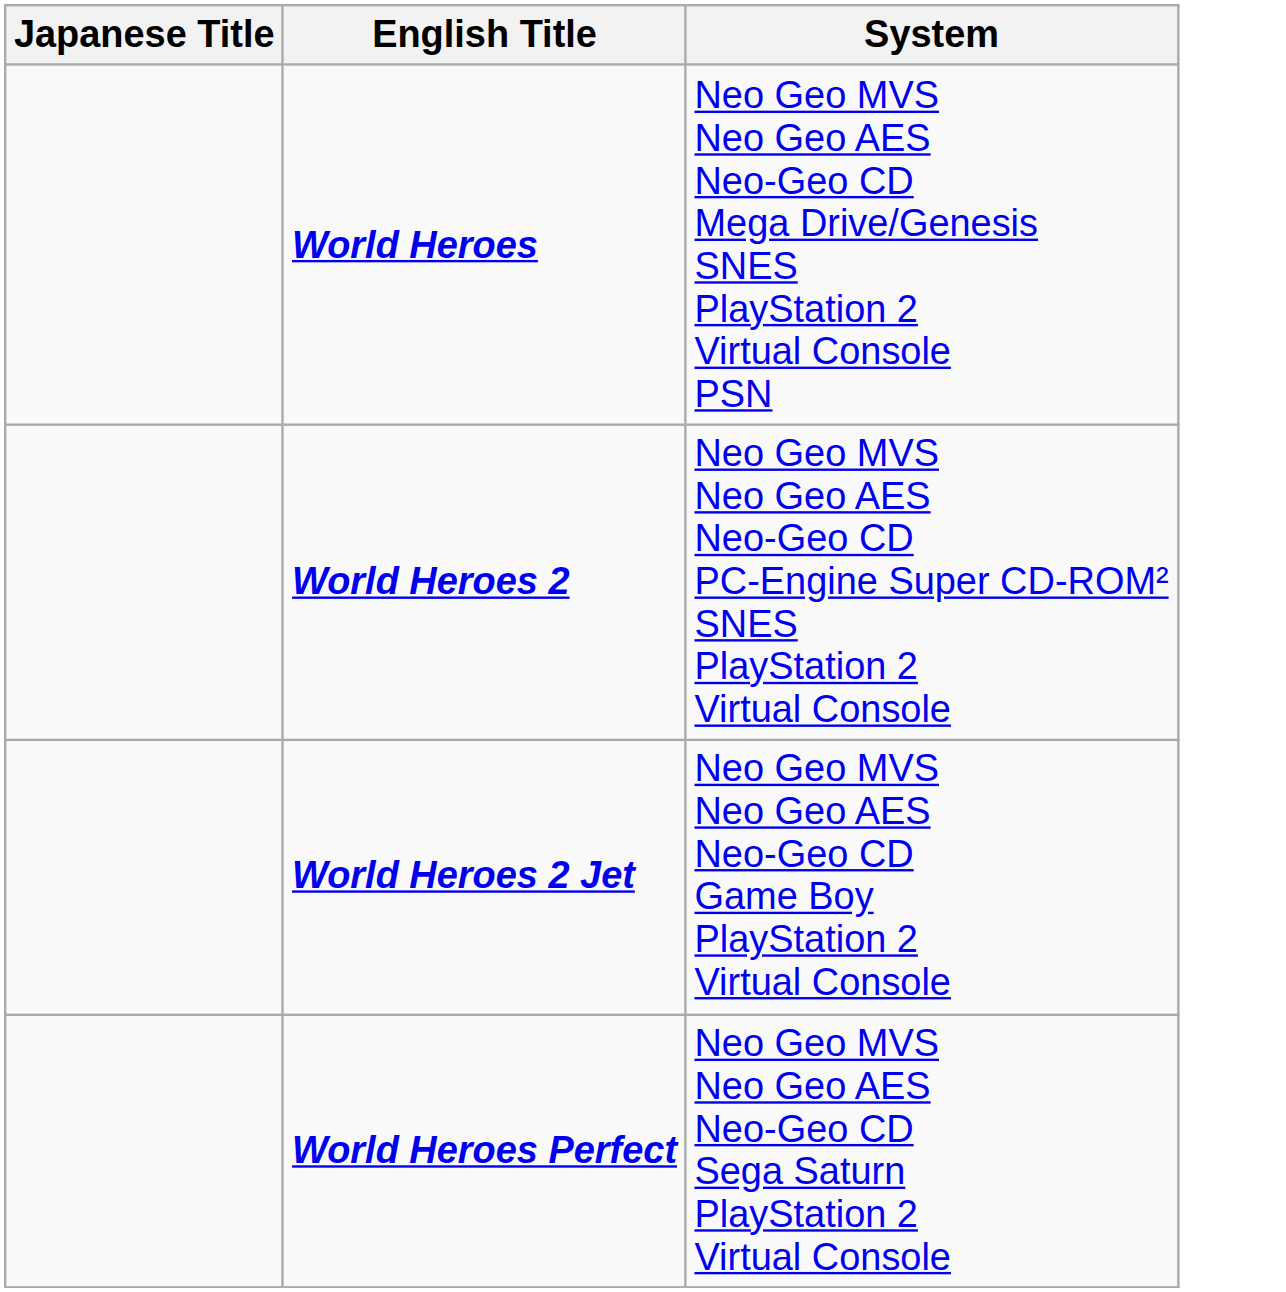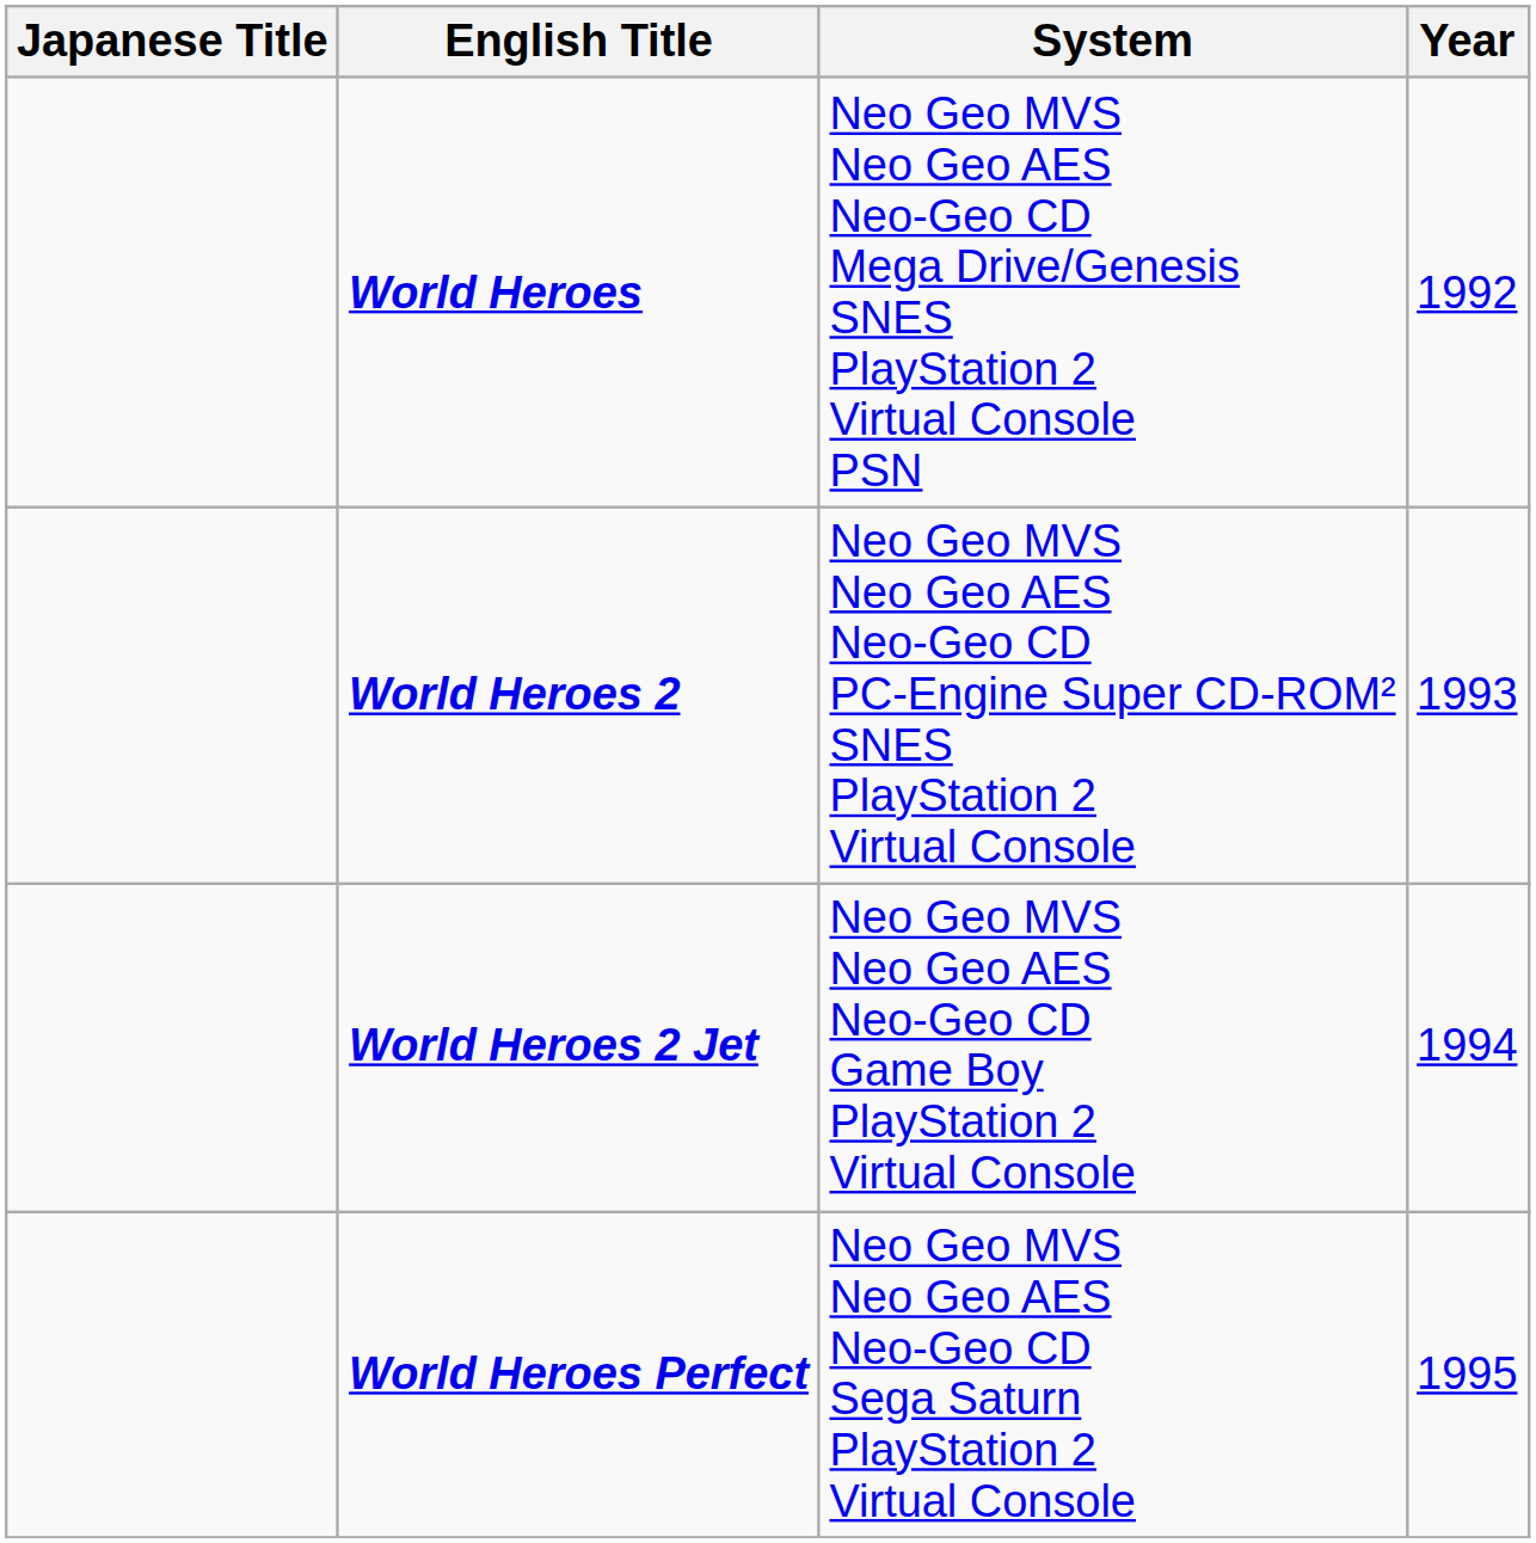+ column: Year | 1992 | 1993 | 1994 | 1995
